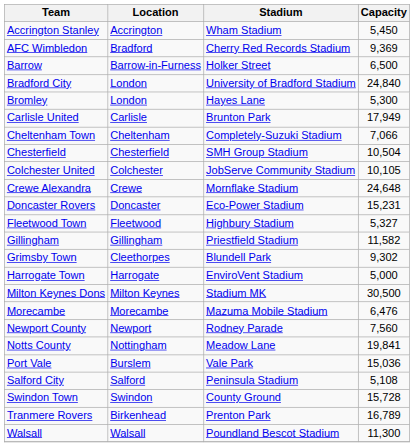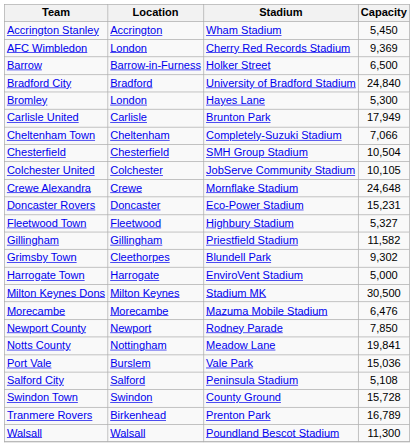AFC Wimbledon | Location: Bradford -> London
Bradford City | Location: London -> Bradford
Newport County | Capacity: 7,560 -> 7,850
